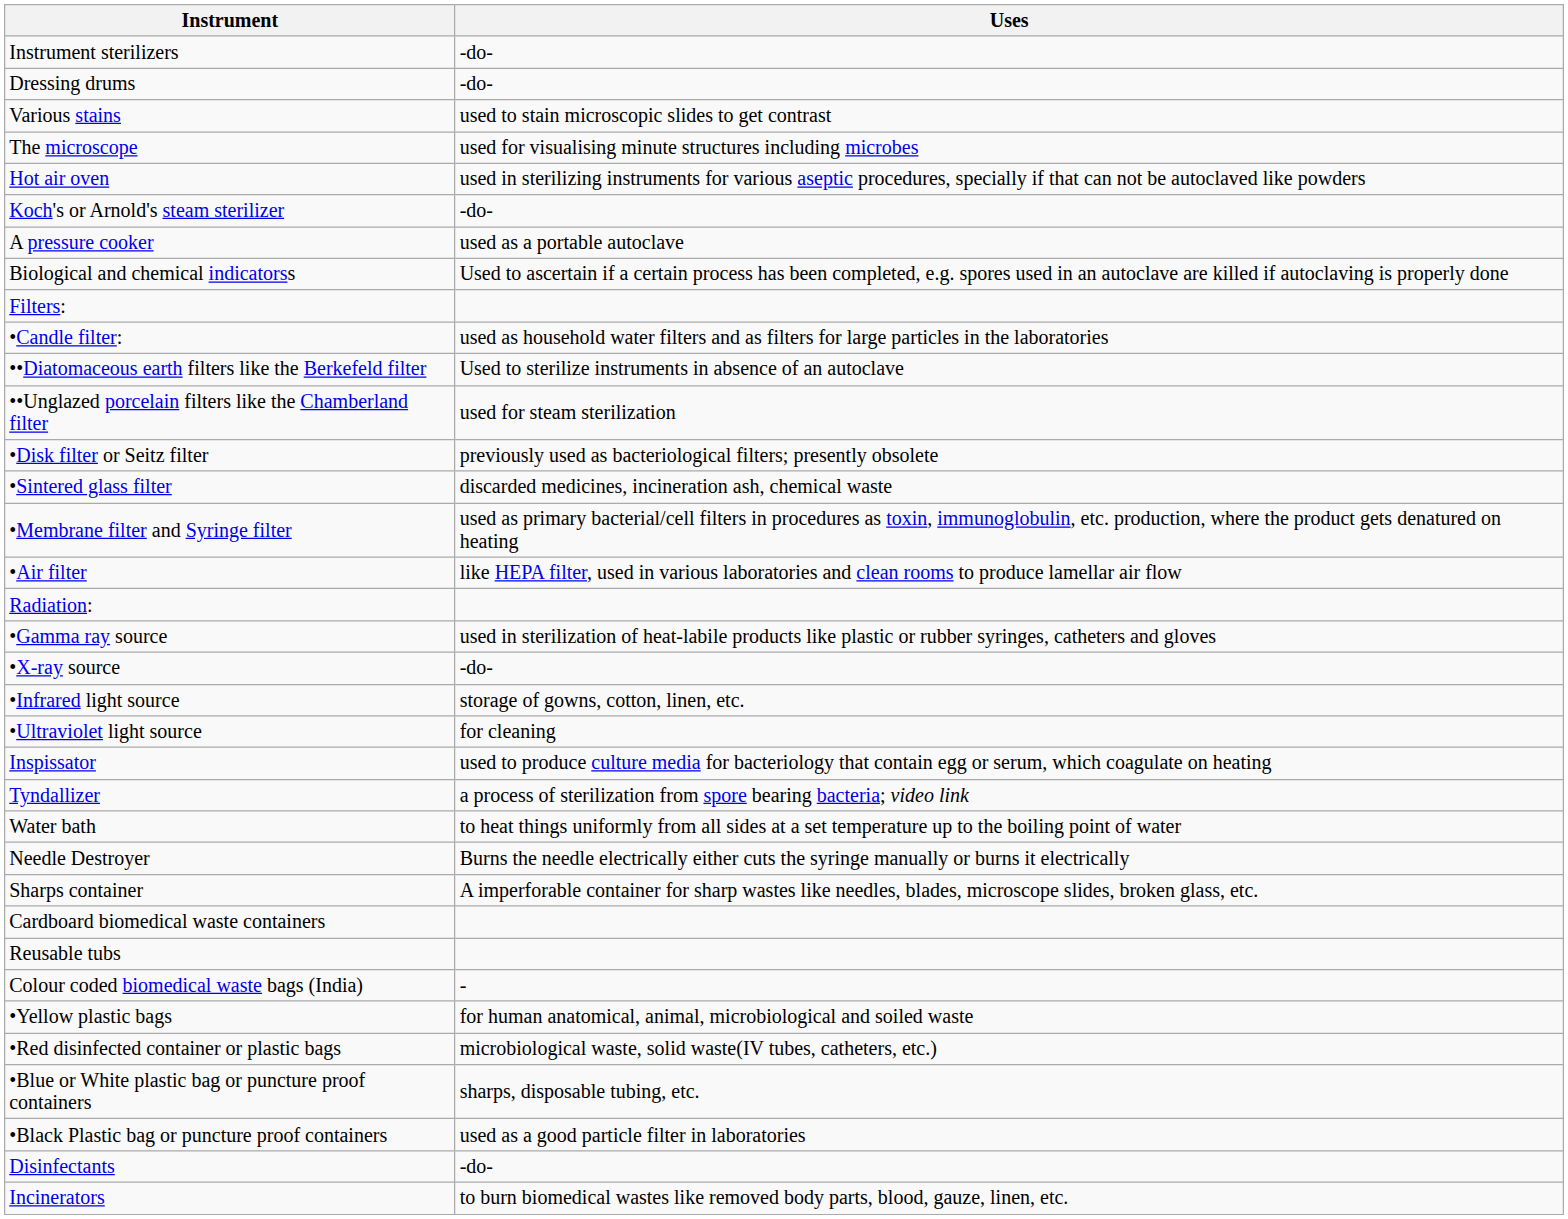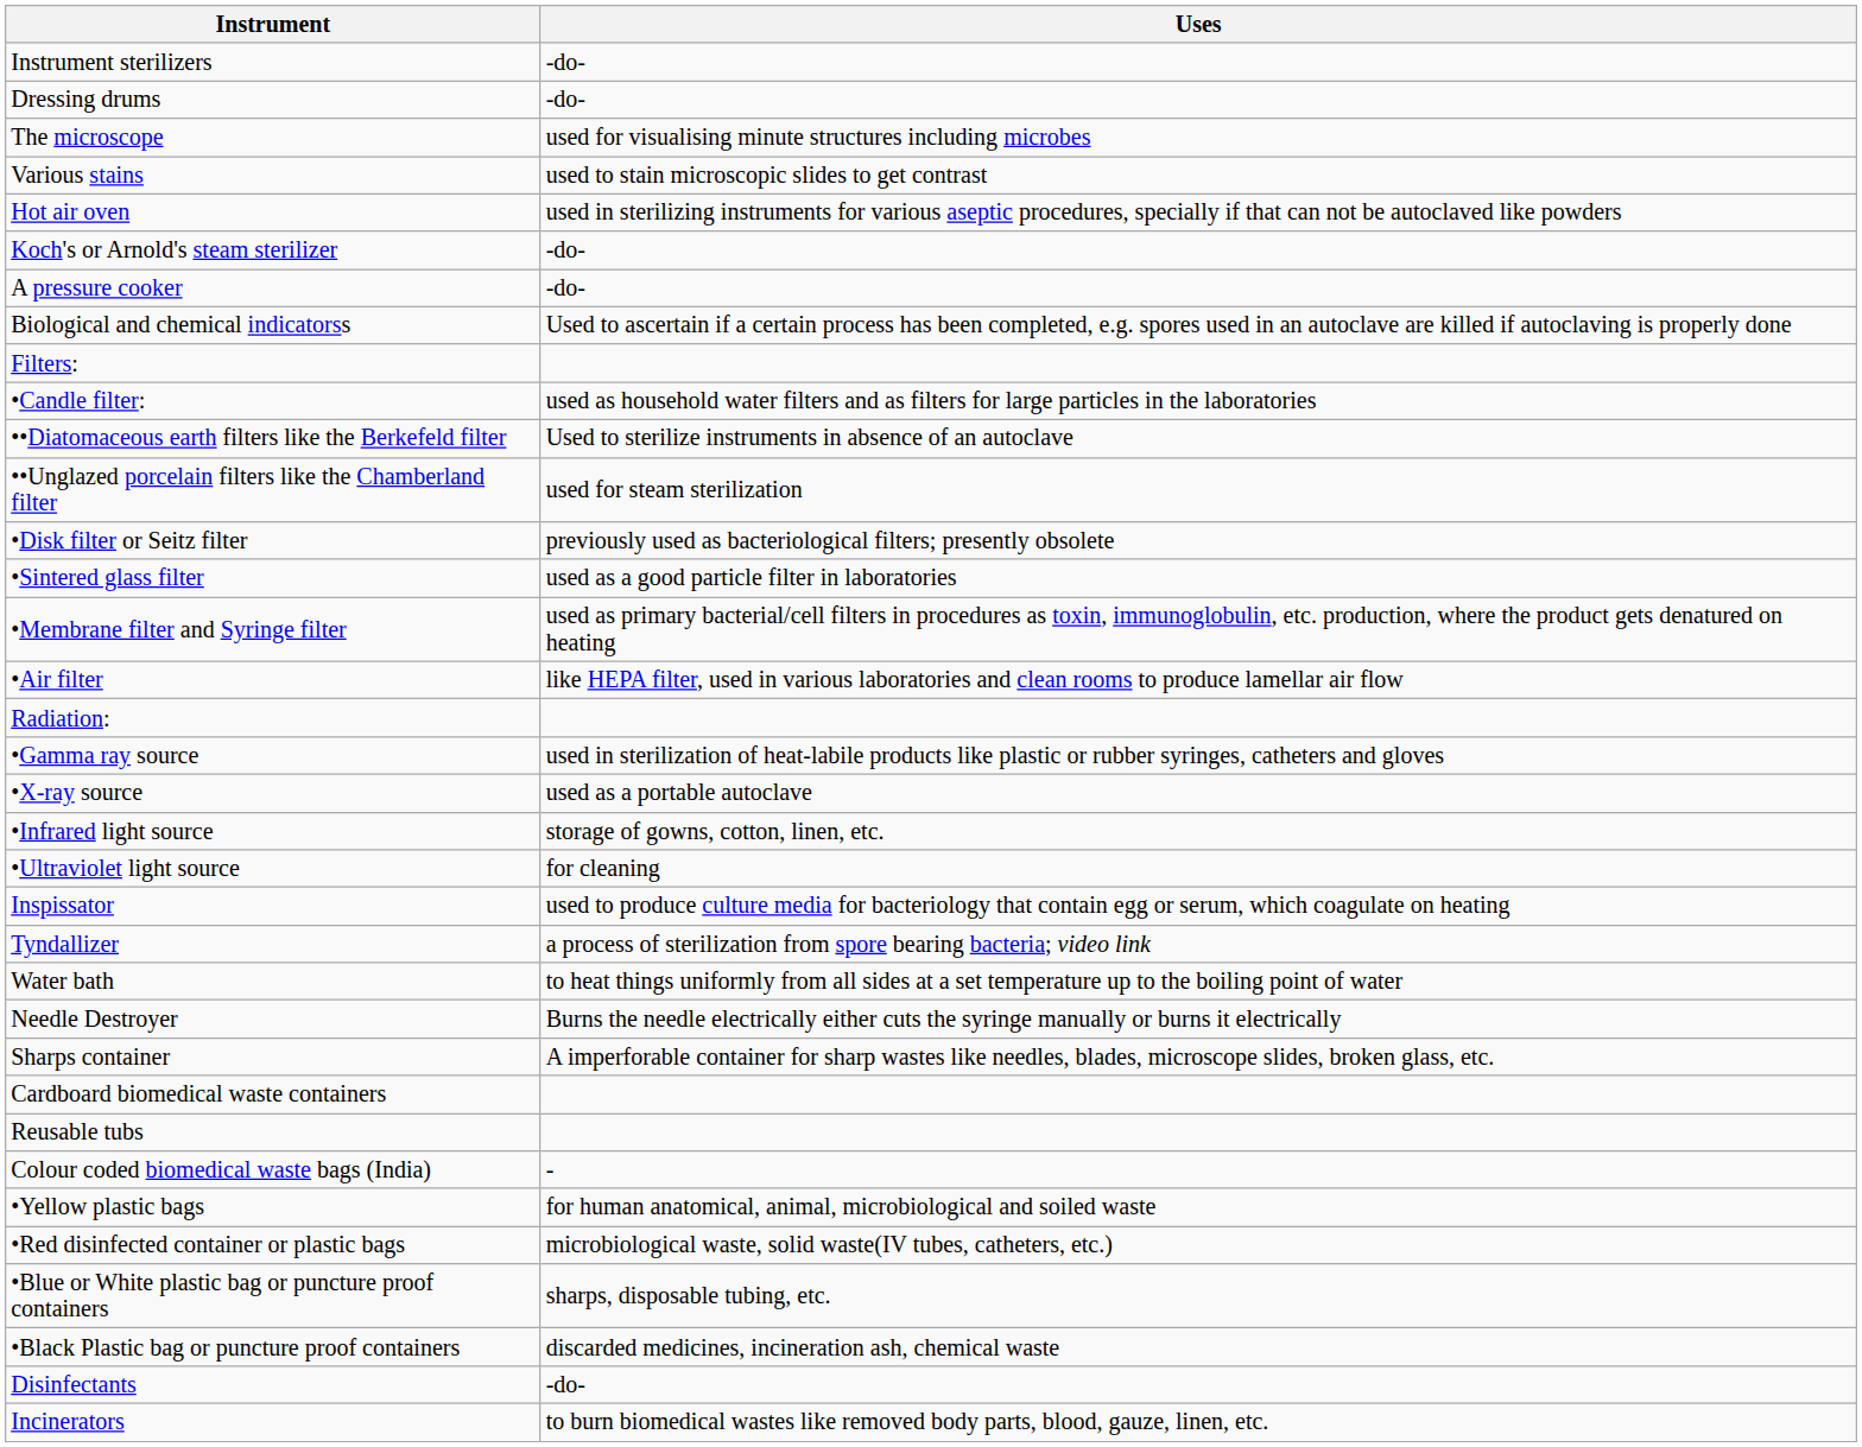rows swapped: The microscope <-> Various stains
A pressure cooker | Uses: used as a portable autoclave -> -do-
•Sintered glass filter | Uses: discarded medicines, incineration ash, chemical waste -> used as a good particle filter in laboratories
•X-ray source | Uses: -do- -> used as a portable autoclave
•Black Plastic bag or puncture proof containers | Uses: used as a good particle filter in laboratories -> discarded medicines, incineration ash, chemical waste
